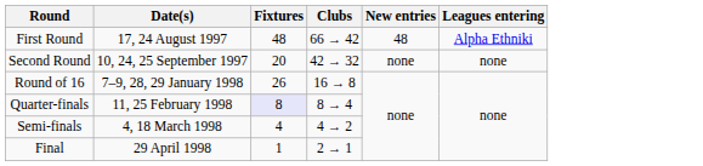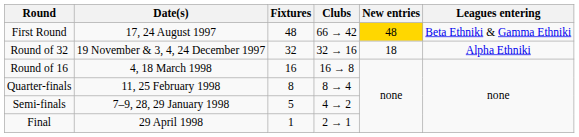First Round | New entries: no background -> gold background
First Round | Leagues entering: Alpha Ethniki -> Beta Ethniki & Gamma Ethniki
- row: Second Round | 10, 24, 25 September 1997 | 20 | 42 → 32 | none | none
+ row: Round of 32 | 19 November & 3, 4, 24 December 1997 | 32 | 32 → 16 | 18 | Alpha Ethniki
Round of 16 | Date(s): 7–9, 28, 29 January 1998 -> 4, 18 March 1998
Round of 16 | Fixtures: 26 -> 16
Quarter-finals | Fixtures: lavender background -> no background
Semi-finals | Date(s): 4, 18 March 1998 -> 7–9, 28, 29 January 1998
Semi-finals | Fixtures: 4 -> 5
